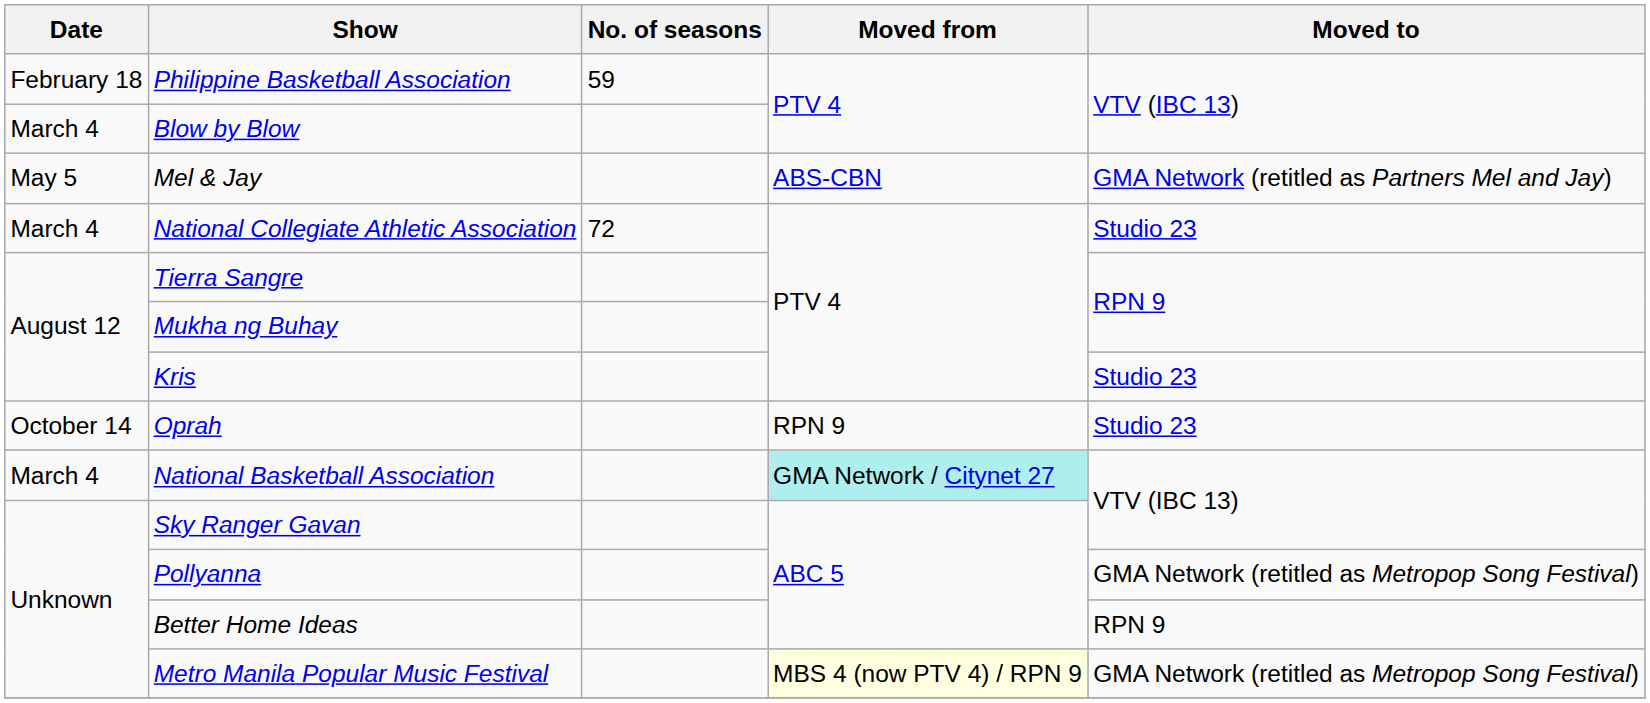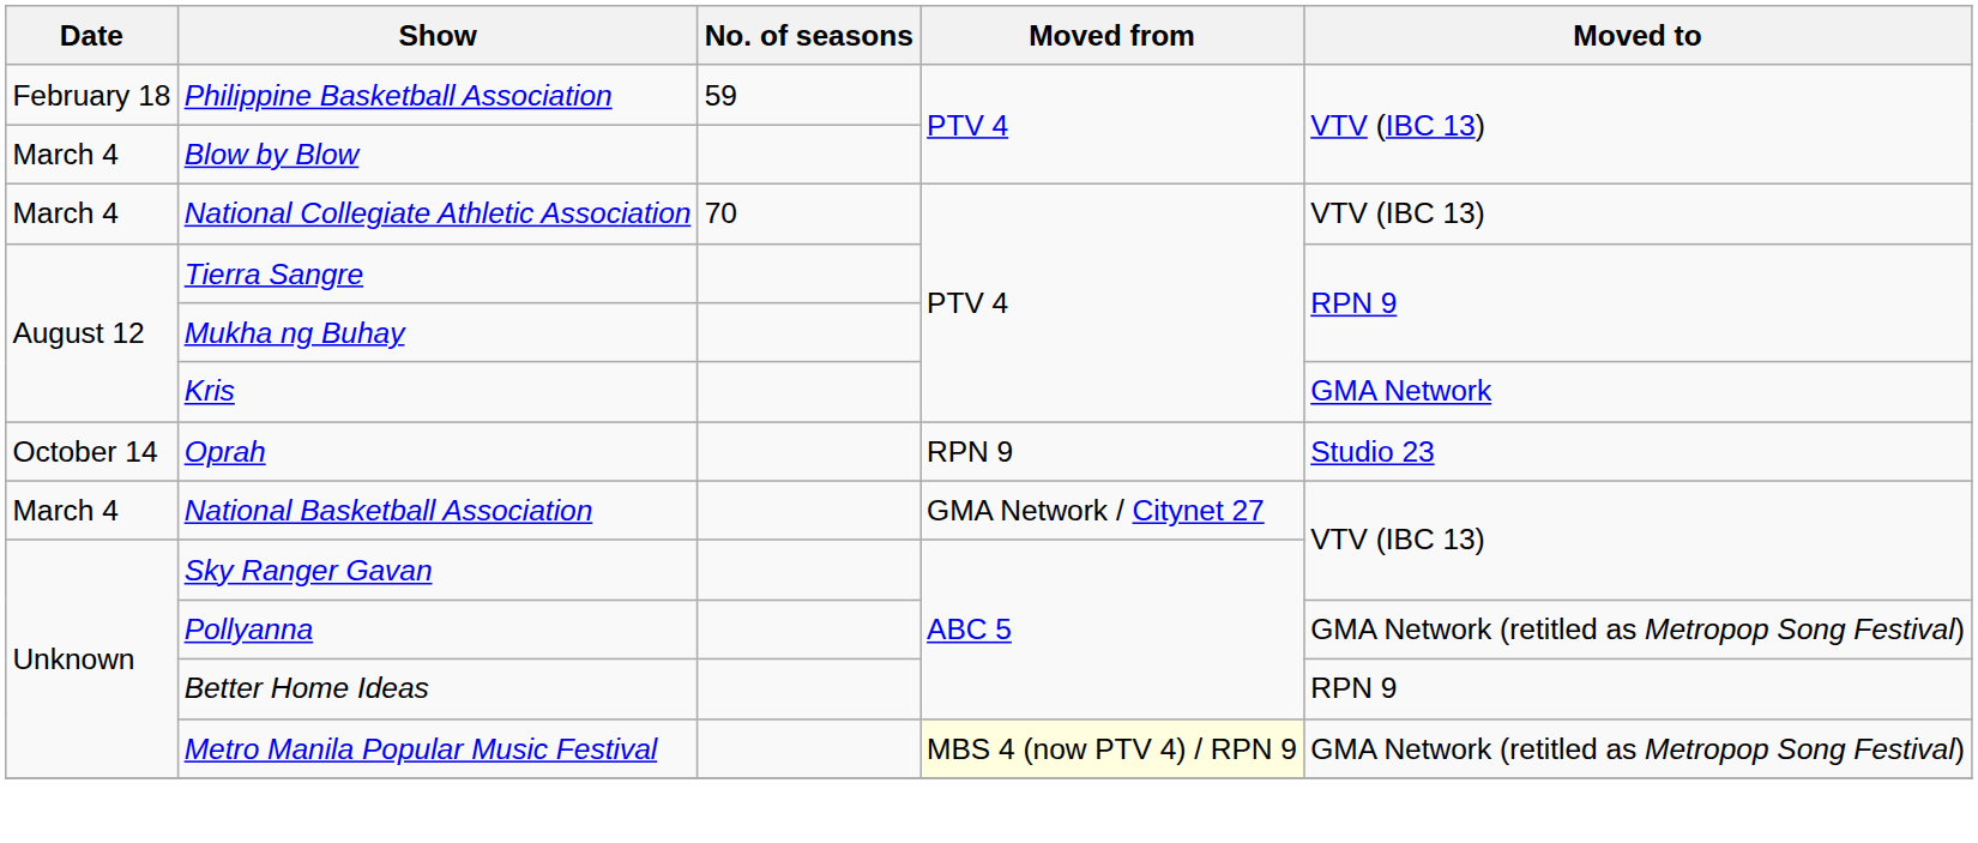- row: May 5 | Mel & Jay | ABS-CBN | GMA Network (retitled as Partners Mel and Jay)
National Collegiate Athletic Association | No. of seasons: 72 -> 70
National Collegiate Athletic Association | Moved to: Studio 23 -> VTV (IBC 13)
Kris | Moved to: Studio 23 -> GMA Network
National Basketball Association | Moved from: paleturquoise background -> no background
